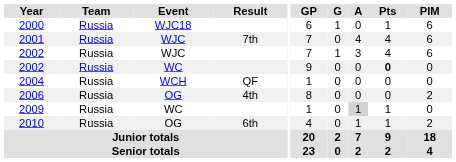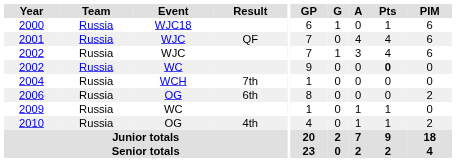2001 | Result: 7th -> QF
2004 | Result: QF -> 7th
2006 | Result: 4th -> 6th
2009 | A: lightgrey background -> no background
2010 | Result: 6th -> 4th
